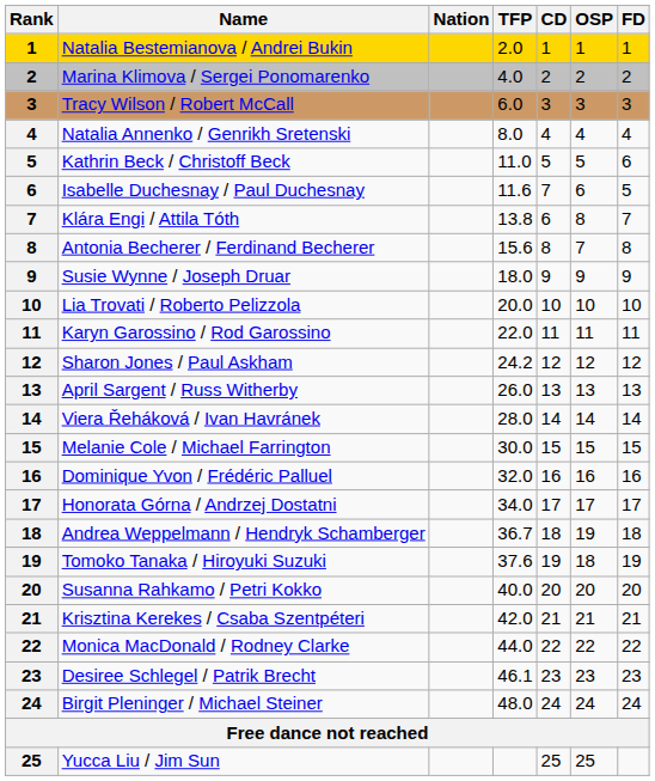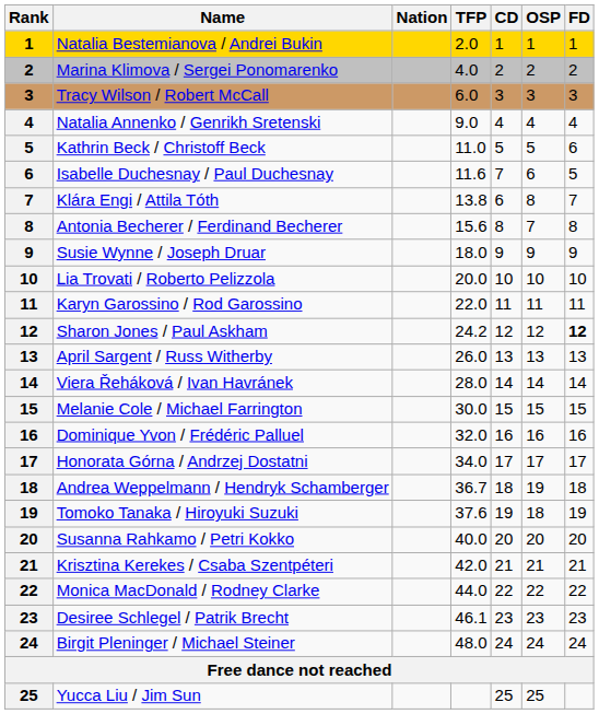Natalia Annenko / Genrikh Sretenski | TFP: 8.0 -> 9.0
Sharon Jones / Paul Askham | FD: normal -> bold
